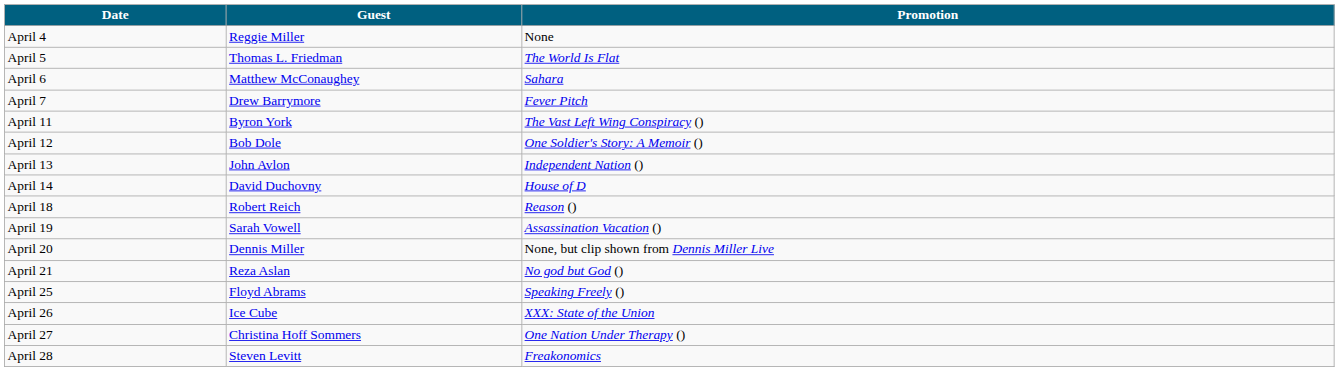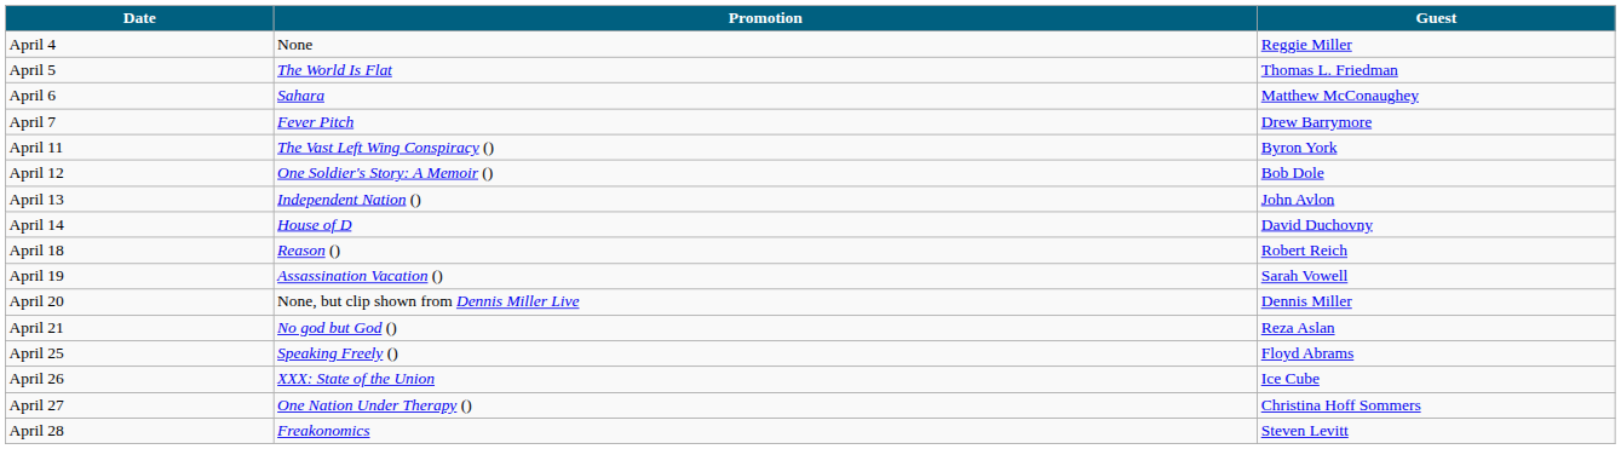columns swapped: Guest <-> Promotion
